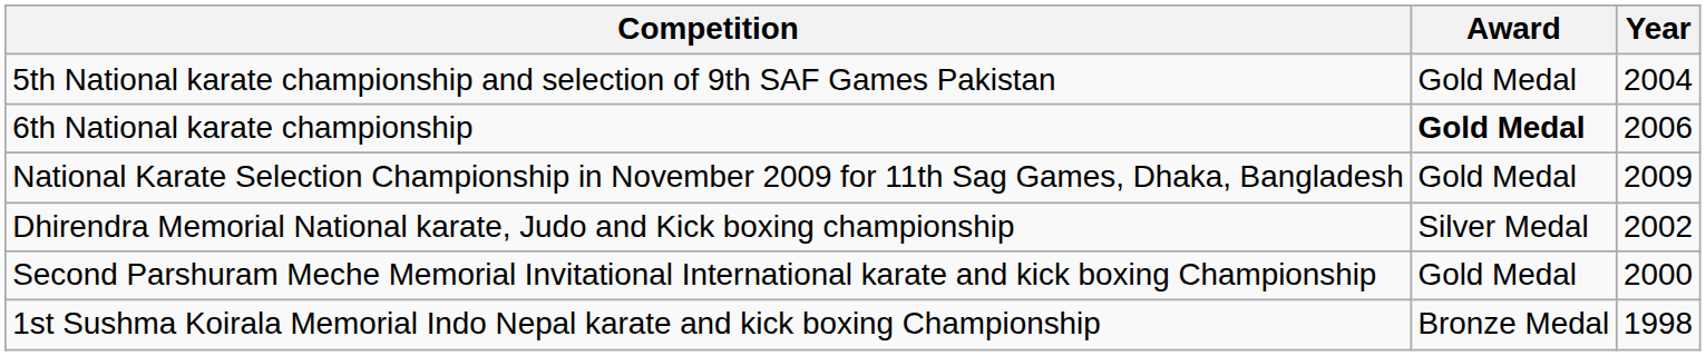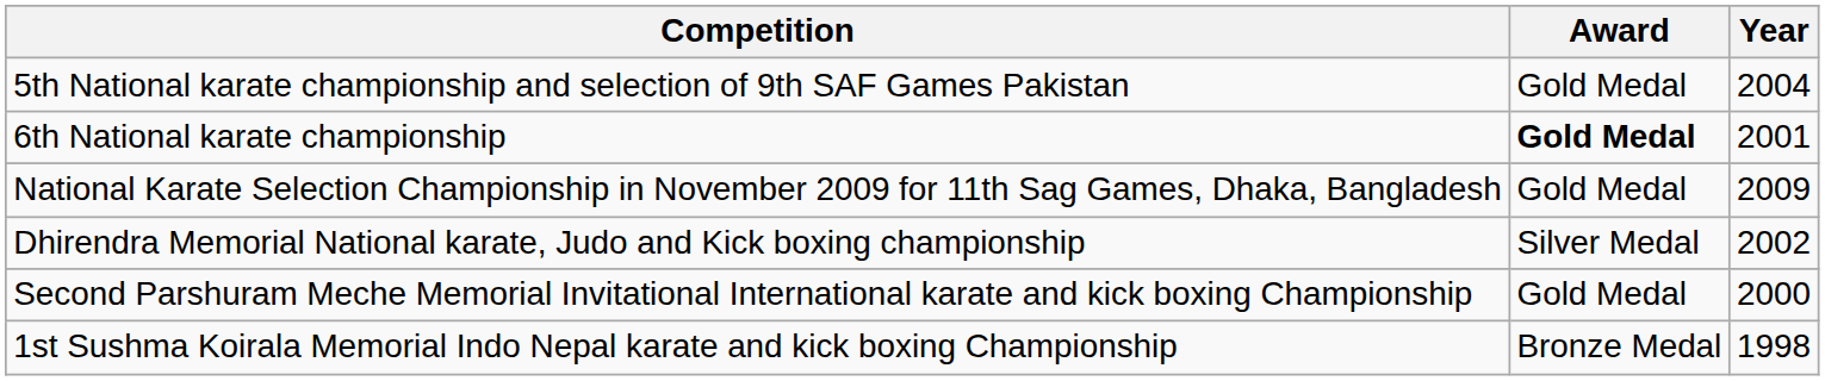6th National karate championship | Year: 2006 -> 2001
